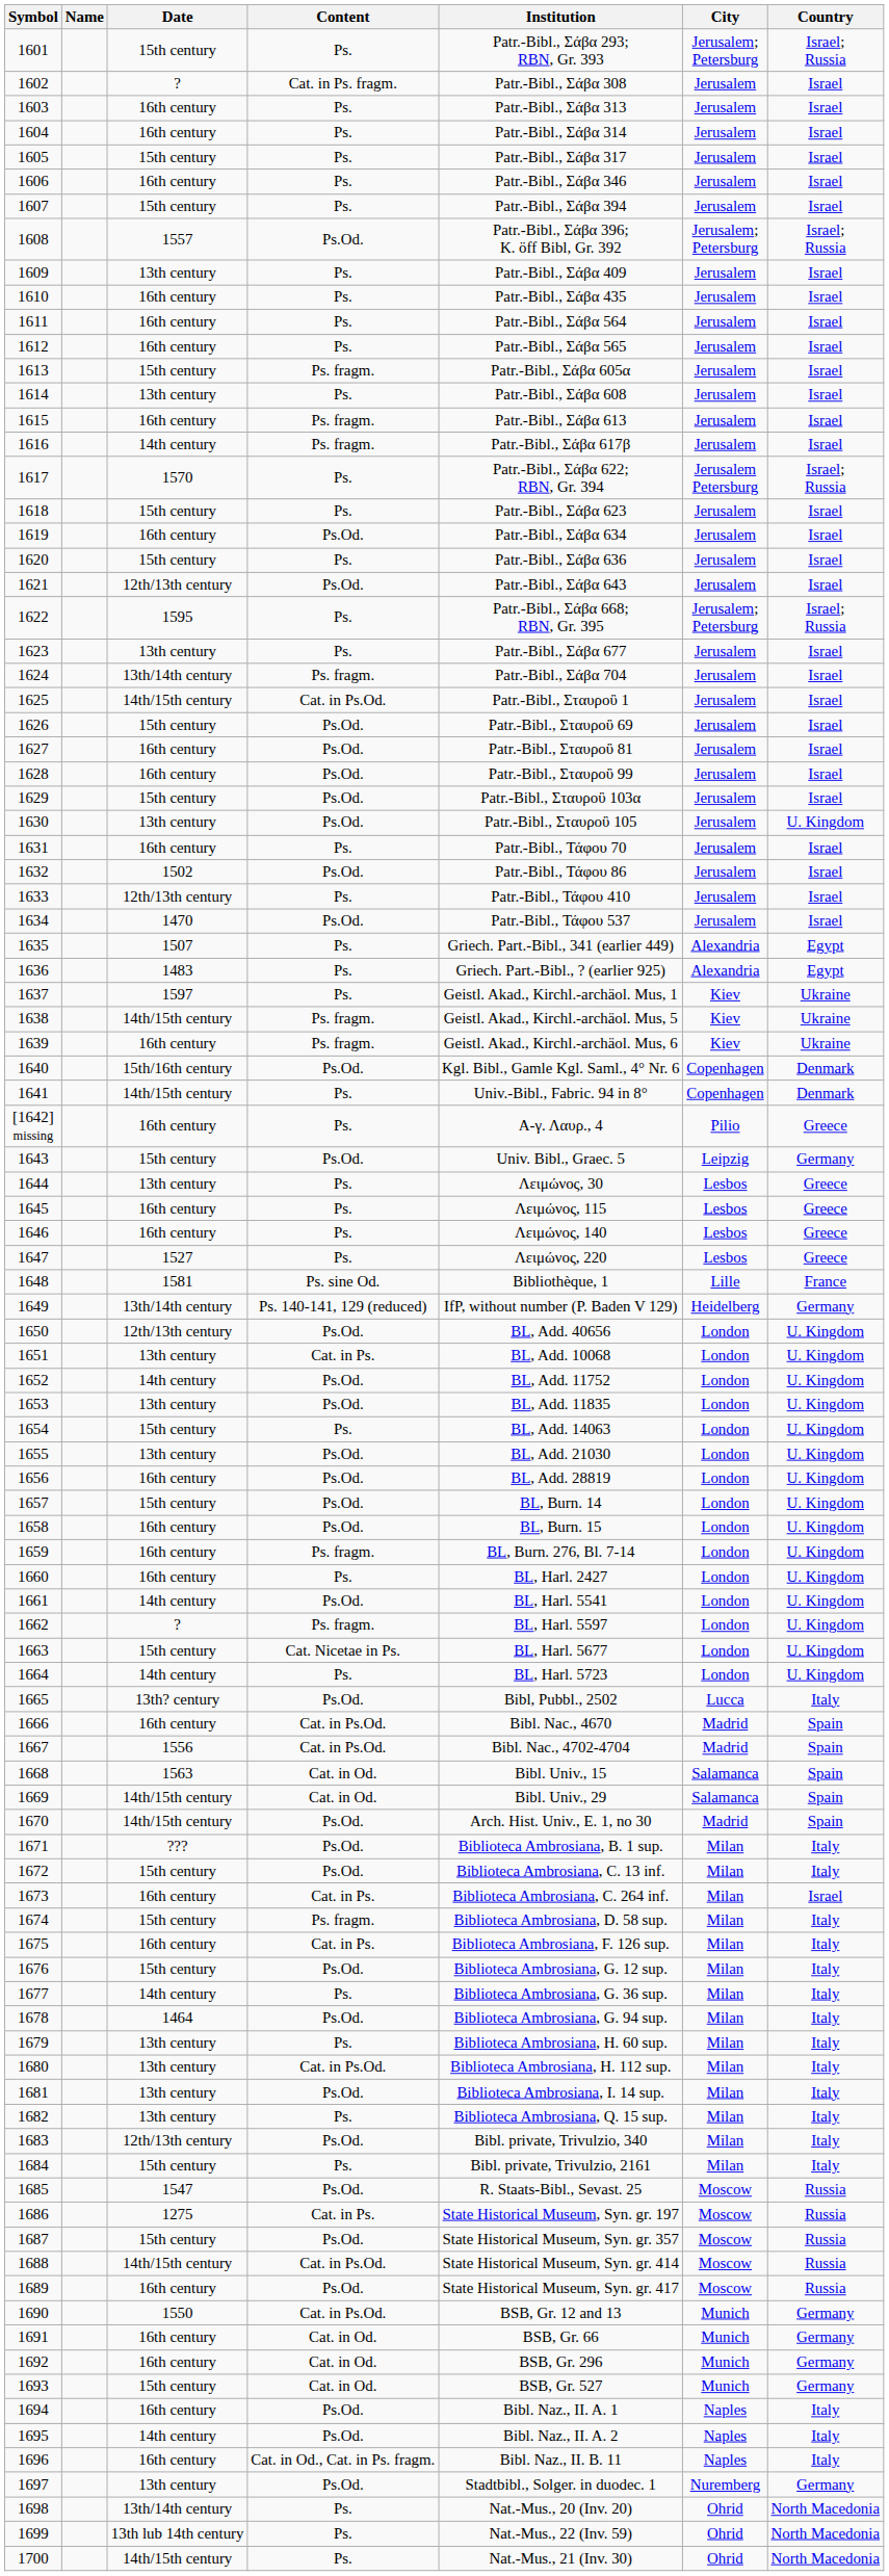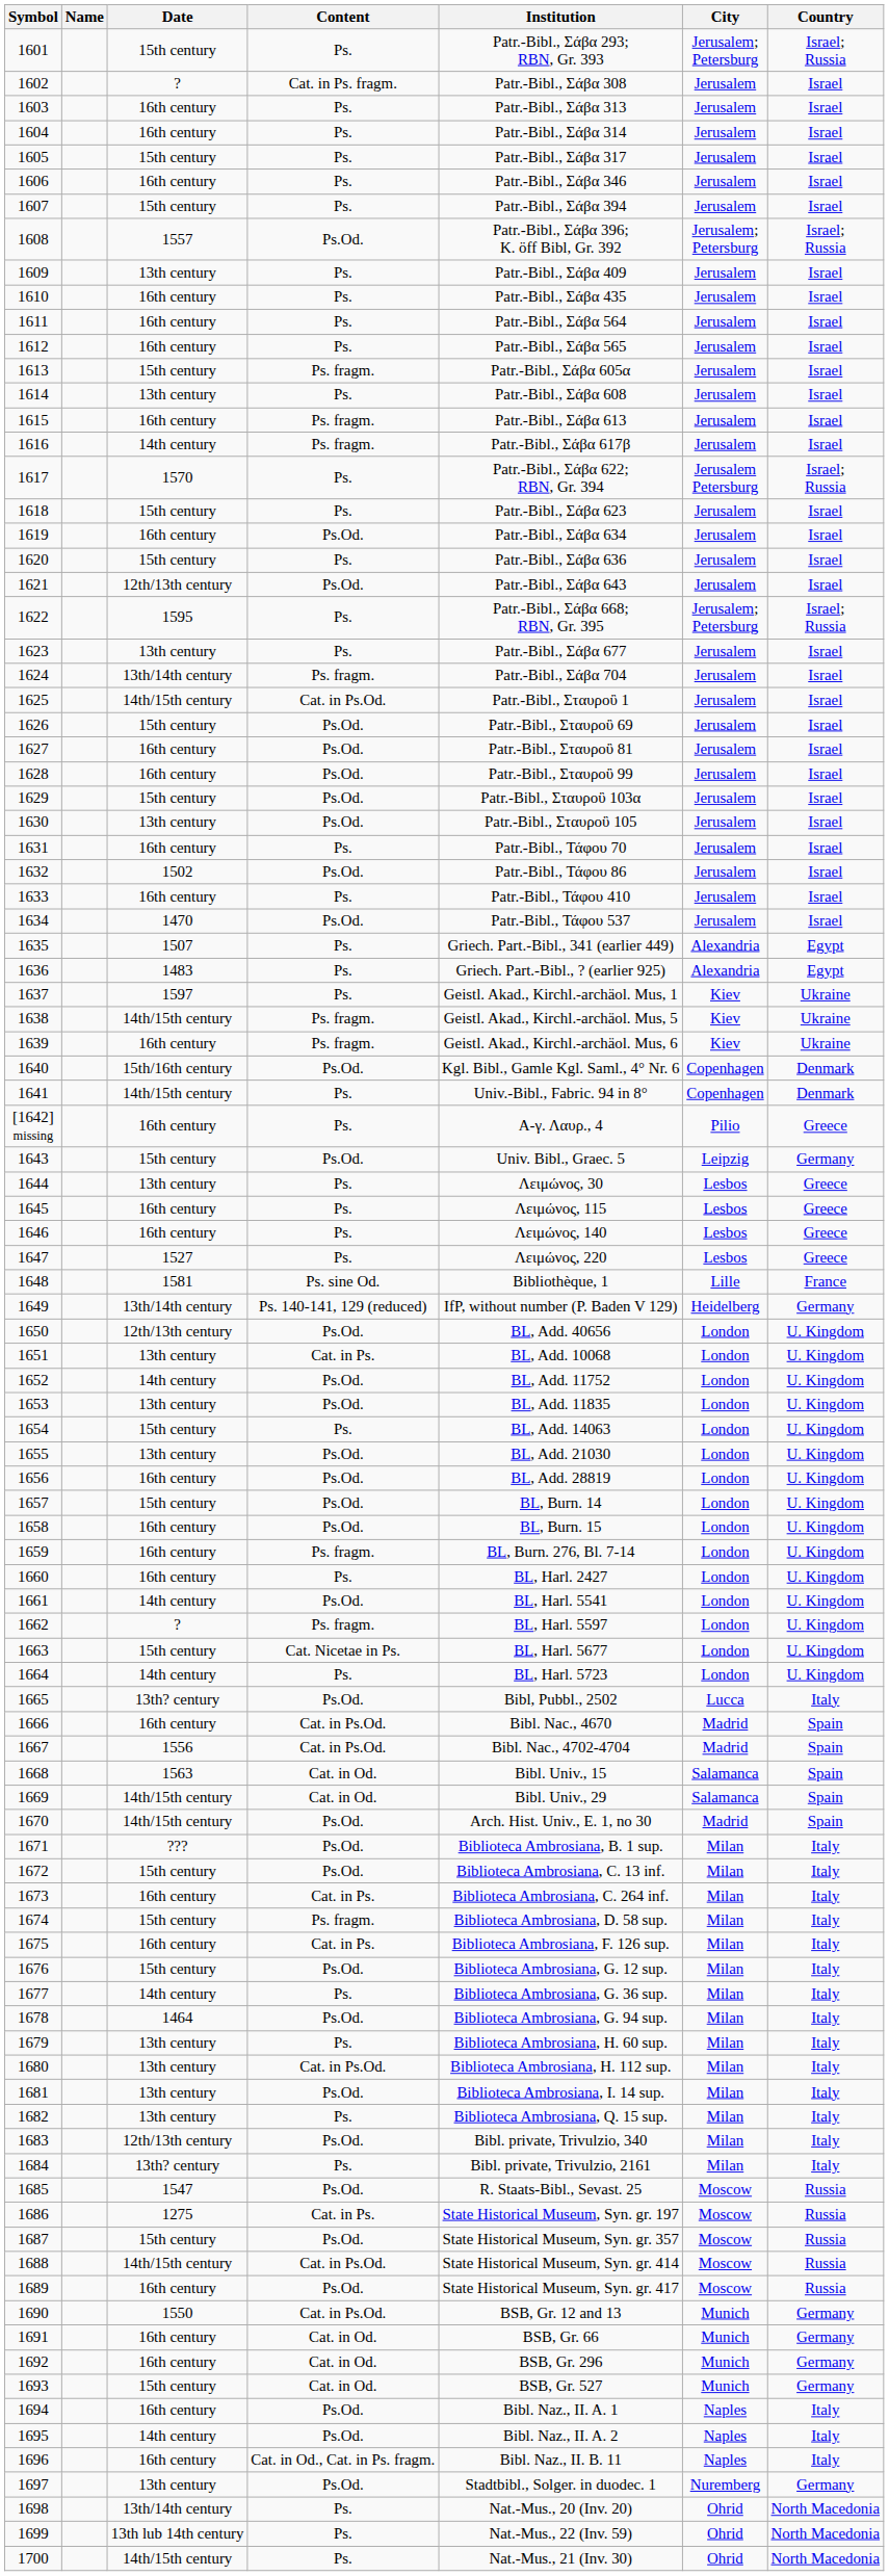1630 | Country: U. Kingdom -> Israel
1633 | Date: 12th/13th century -> 16th century
1673 | Country: Israel -> Italy
1684 | Date: 15th century -> 13th? century
